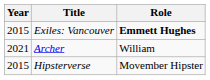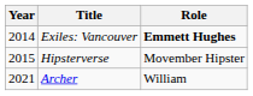Exiles: Vancouver | Year: 2015 -> 2014
rows swapped: Hipsterverse <-> Archer
